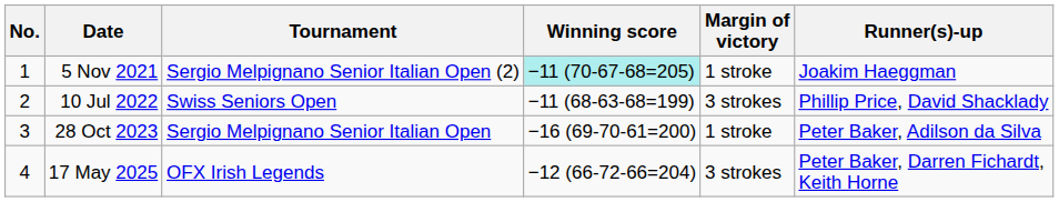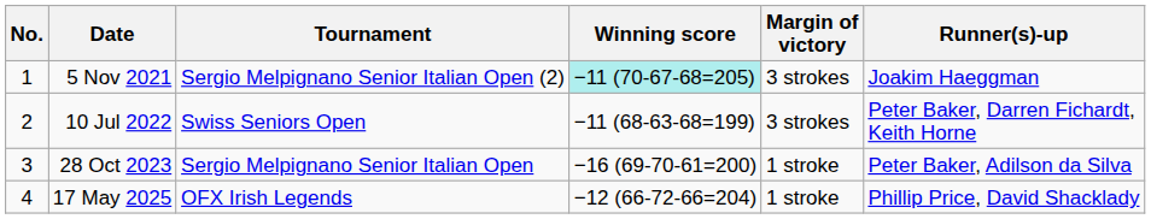5 Nov 2021 | Margin of victory: 1 stroke -> 3 strokes
10 Jul 2022 | Runner(s)-up: Phillip Price, David Shacklady -> Peter Baker, Darren Fichardt, Keith Horne
17 May 2025 | Margin of victory: 3 strokes -> 1 stroke
17 May 2025 | Runner(s)-up: Peter Baker, Darren Fichardt, Keith Horne -> Phillip Price, David Shacklady
